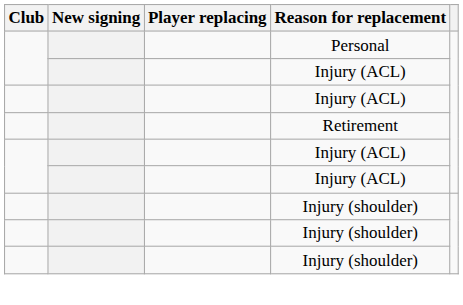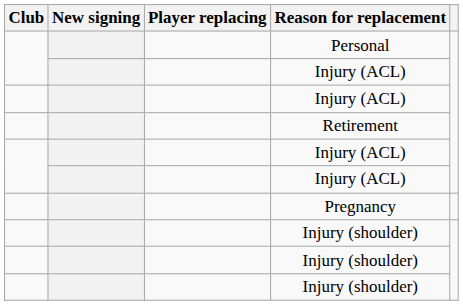+ row: Pregnancy
